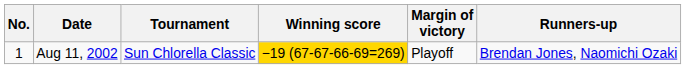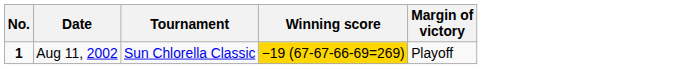- column: Runners-up | Brendan Jones, Naomichi Ozaki
Aug 11, 2002 | No.: normal -> bold
